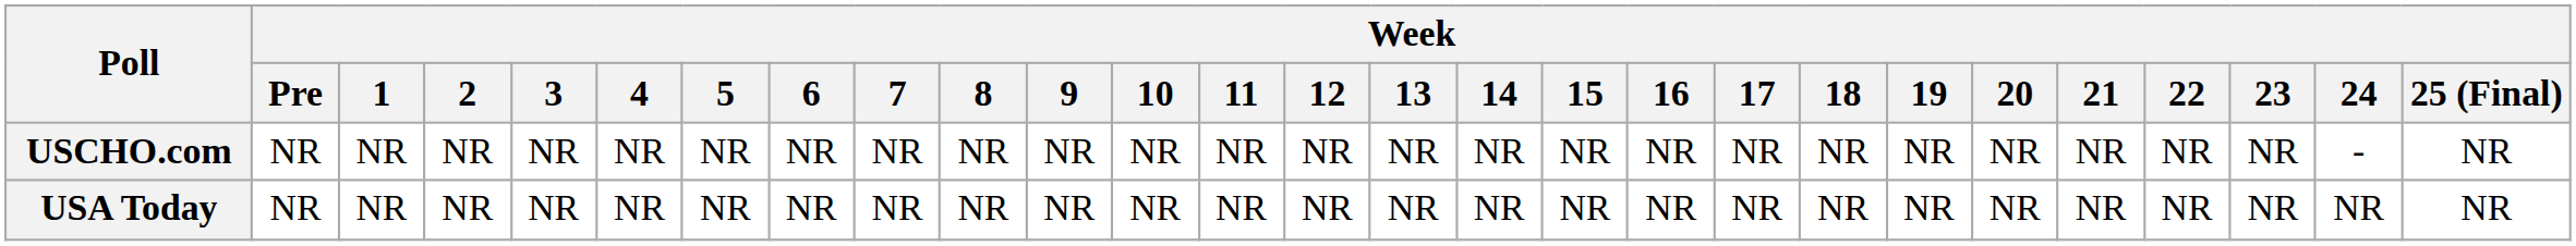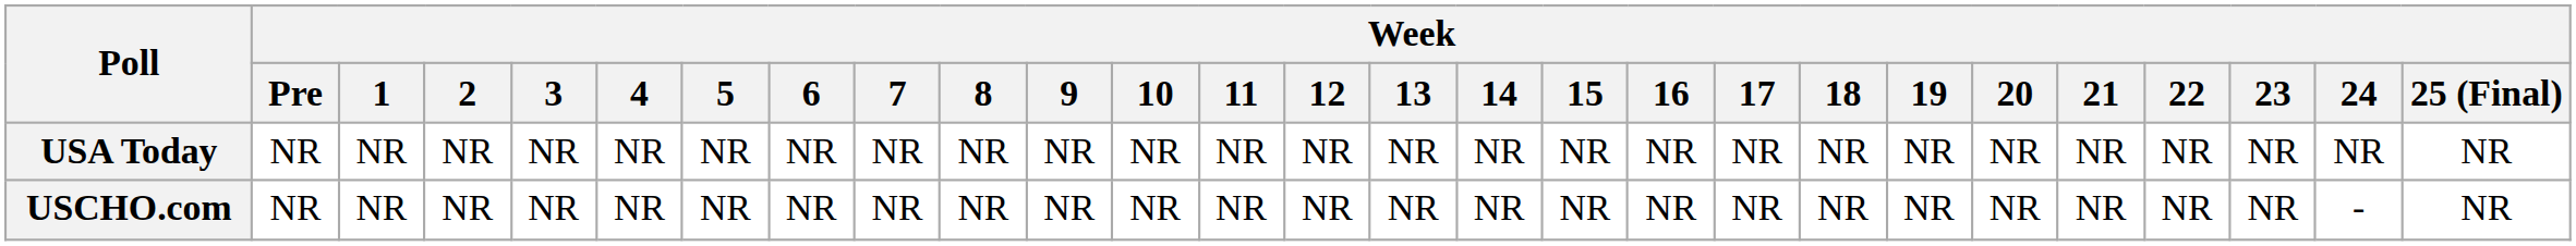rows swapped: USCHO.com <-> USA Today
